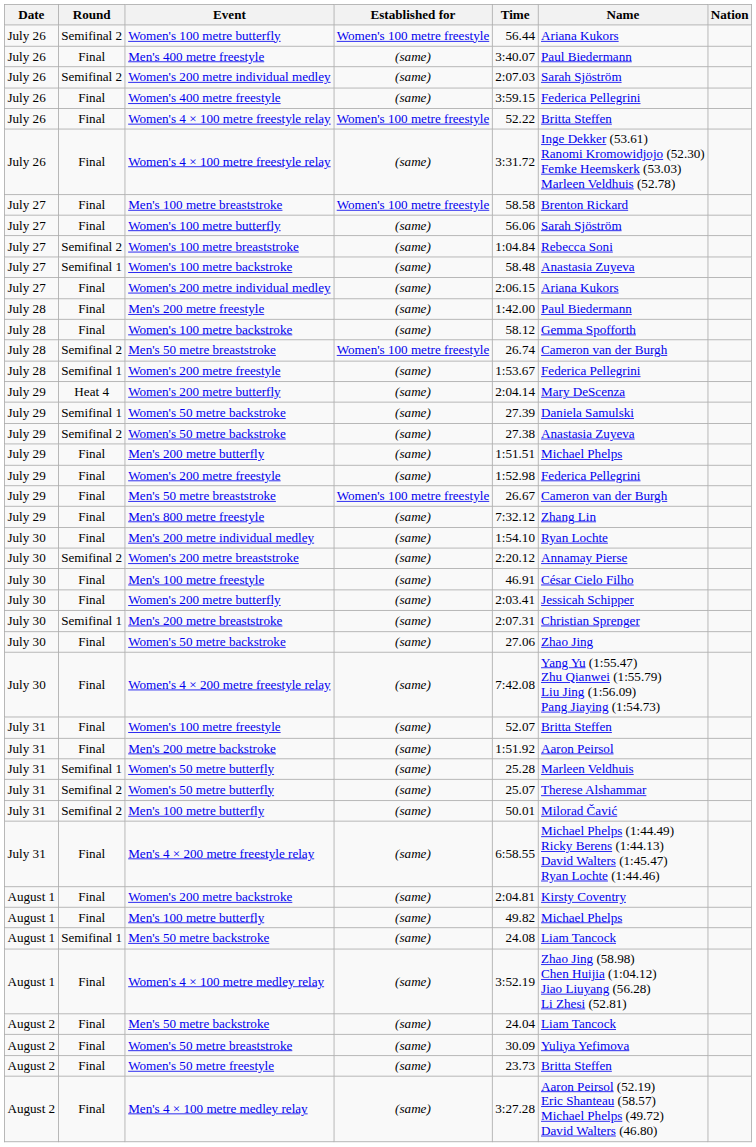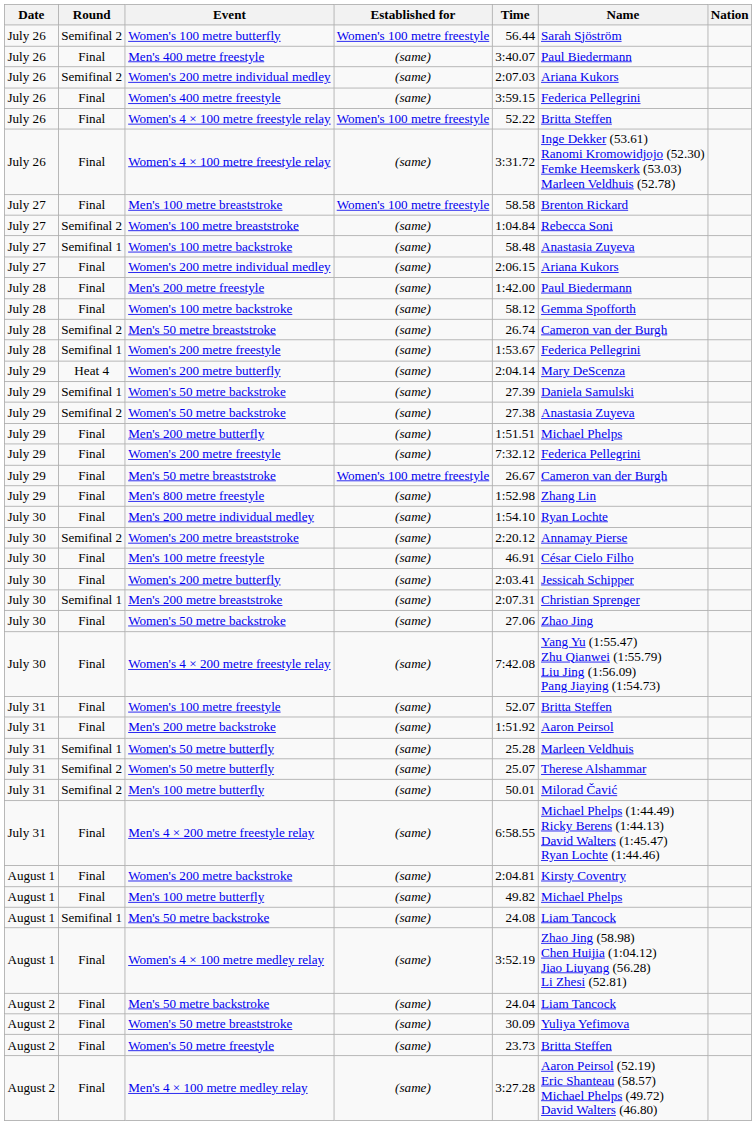Semifinal 2 / Women's 100 metre butterfly | Name: Ariana Kukors -> Sarah Sjöström
Semifinal 2 / Women's 200 metre individual medley | Name: Sarah Sjöström -> Ariana Kukors
- row: July 27 | Final | Women's 100 metre butterfly | (same) | 56.06 | Sarah Sjöström
Semifinal 2 / Men's 50 metre breaststroke | Established for: Women's 100 metre freestyle -> (same)
Final / Women's 200 metre freestyle | Time: 1:52.98 -> 7:32.12
Men's 800 metre freestyle | Time: 7:32.12 -> 1:52.98
